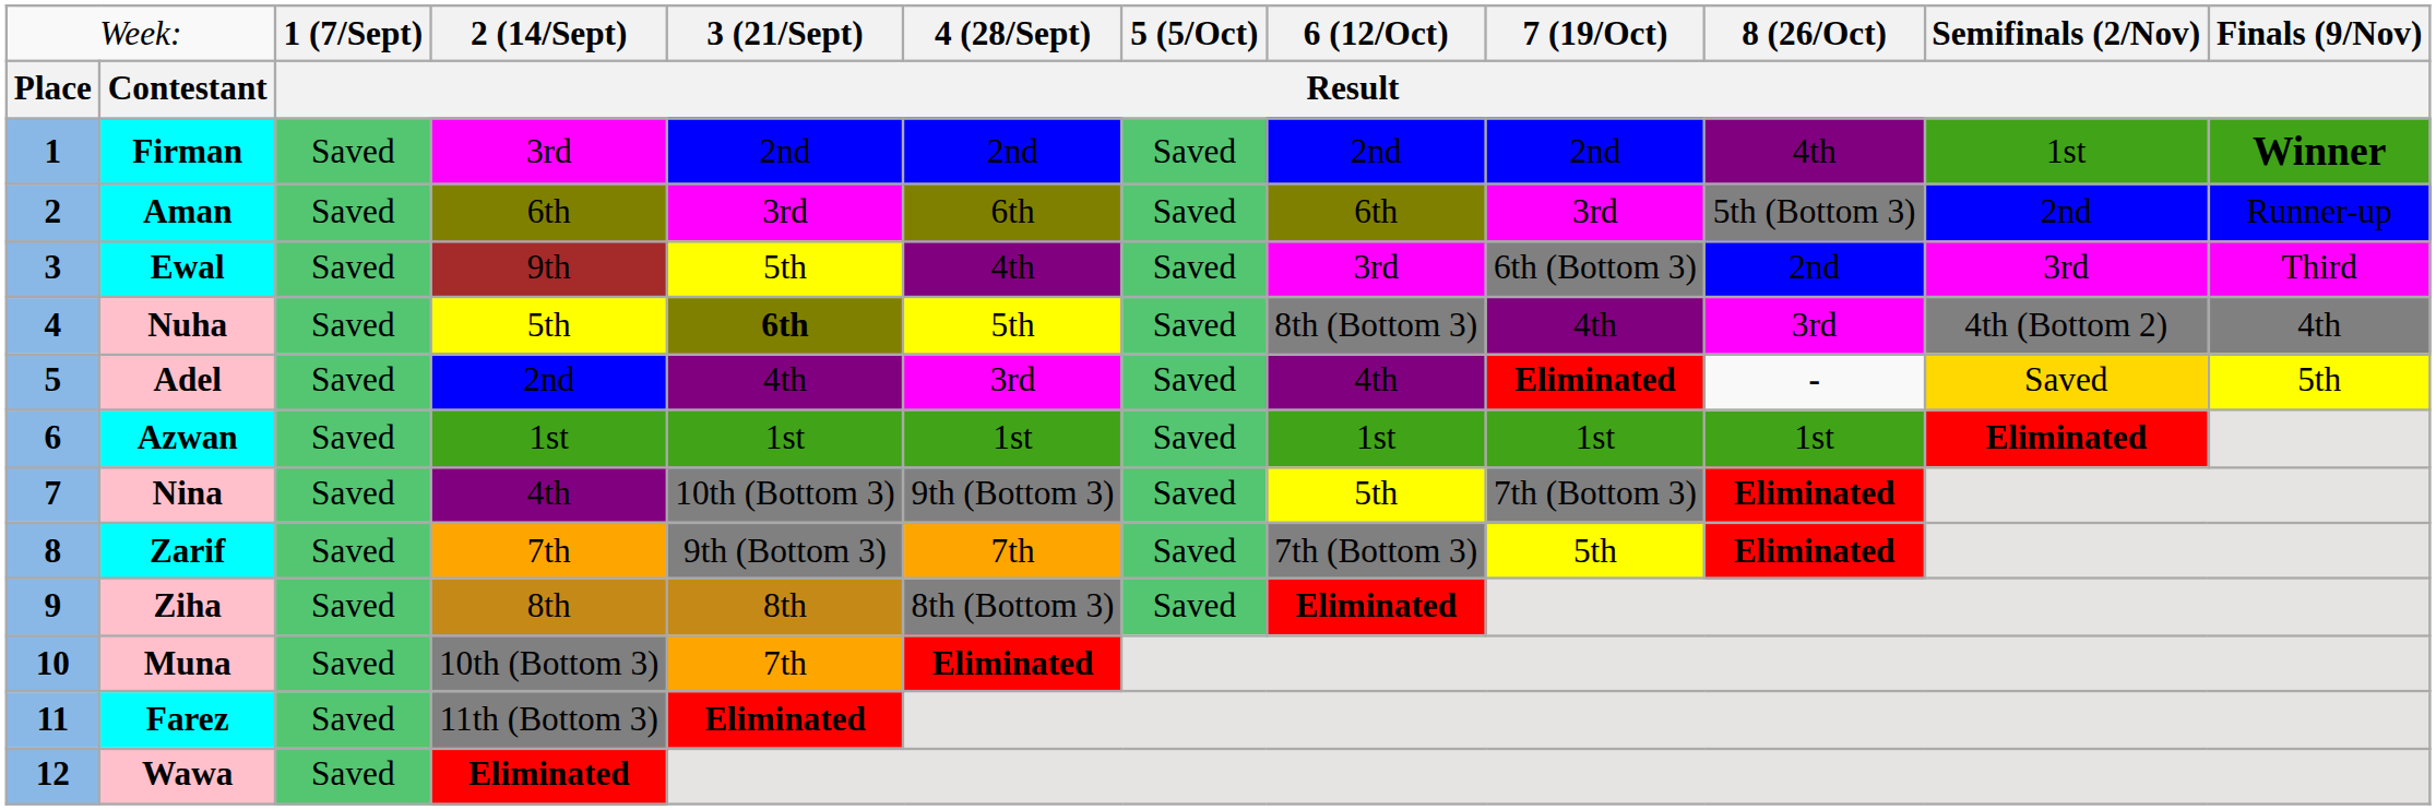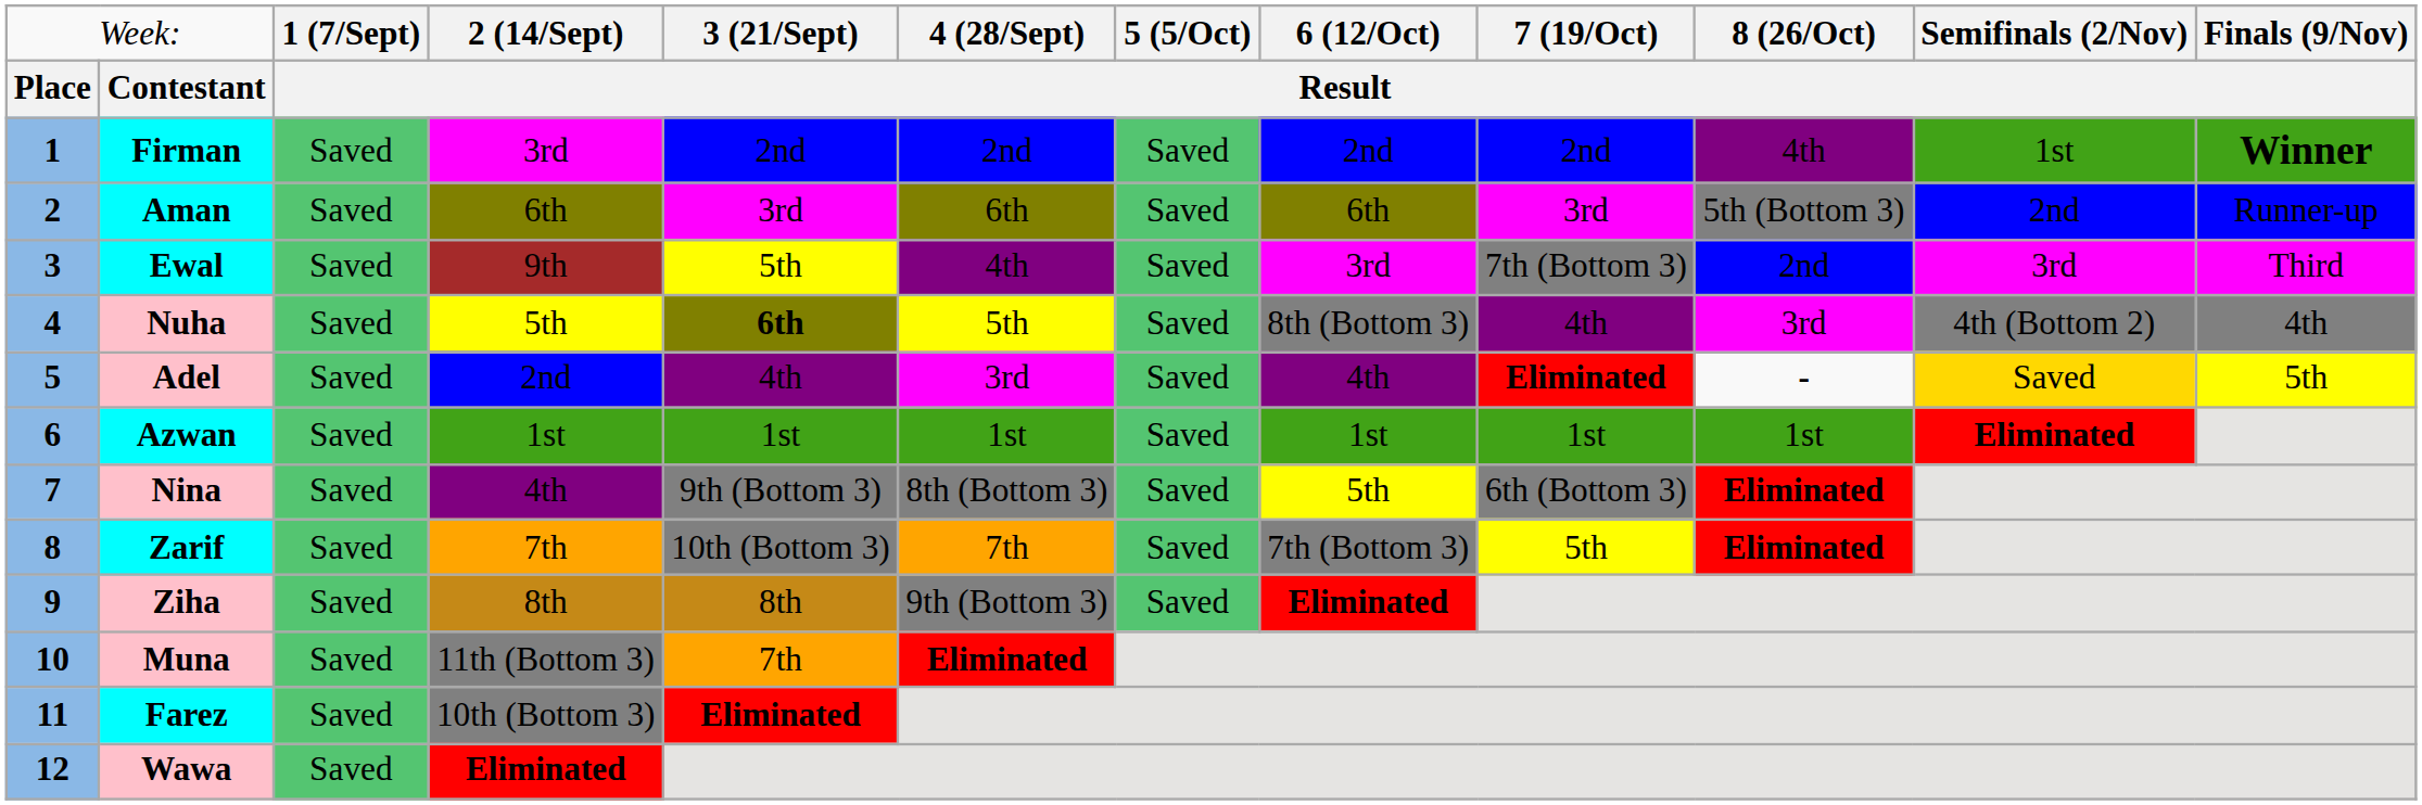Ewal | column 9: 6th (Bottom 3) -> 7th (Bottom 3)
Nina | column 5: 10th (Bottom 3) -> 9th (Bottom 3)
Nina | column 6: 9th (Bottom 3) -> 8th (Bottom 3)
Nina | column 9: 7th (Bottom 3) -> 6th (Bottom 3)
Zarif | column 5: 9th (Bottom 3) -> 10th (Bottom 3)
Ziha | column 6: 8th (Bottom 3) -> 9th (Bottom 3)
Muna | column 4: 10th (Bottom 3) -> 11th (Bottom 3)
Farez | column 4: 11th (Bottom 3) -> 10th (Bottom 3)
